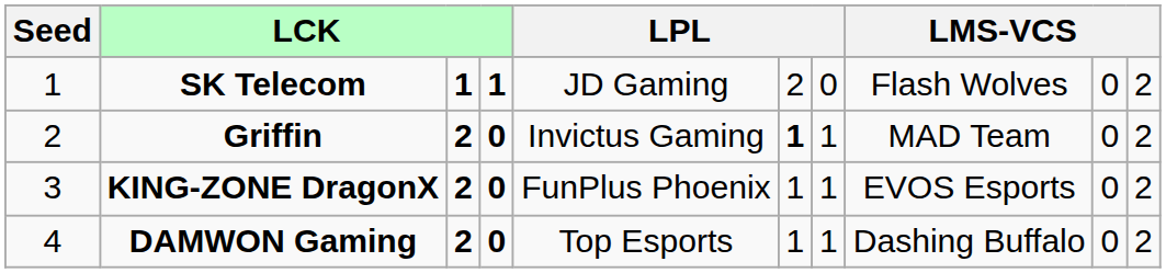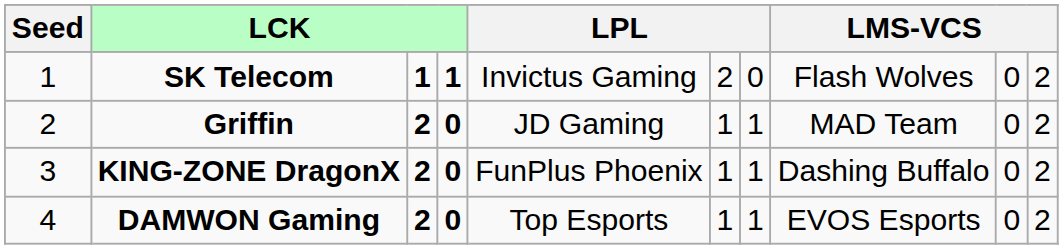SK Telecom | column 5: JD Gaming -> Invictus Gaming
Griffin | column 5: Invictus Gaming -> JD Gaming
Griffin | column 6: bold -> normal
KING-ZONE DragonX | column 8: EVOS Esports -> Dashing Buffalo
DAMWON Gaming | column 8: Dashing Buffalo -> EVOS Esports
